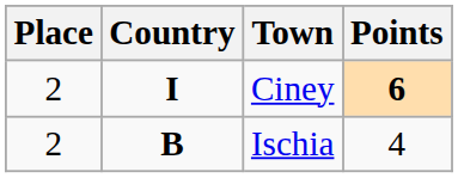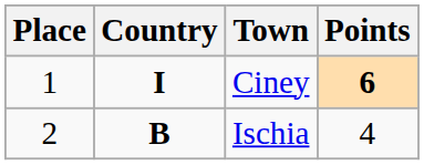Ciney | Place: 2 -> 1
